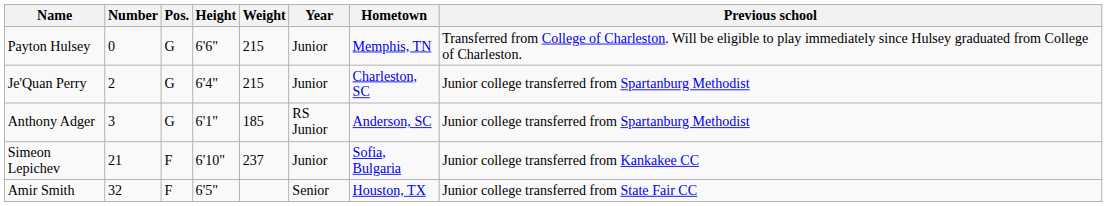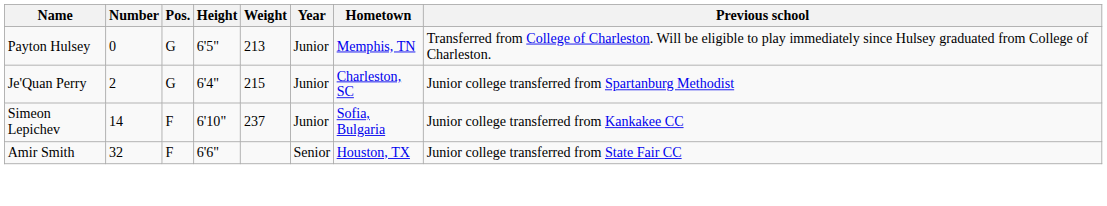Payton Hulsey | Height: 6'6" -> 6'5"
Payton Hulsey | Weight: 215 -> 213
- row: Anthony Adger | 3 | G | 6'1" | 185 | RS Junior | Anderson, SC | Junior college transferred from Spartanburg Methodist
Simeon Lepichev | Number: 21 -> 14
Amir Smith | Height: 6'5" -> 6'6"
